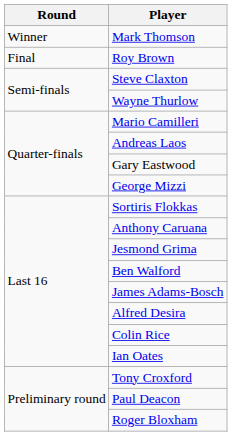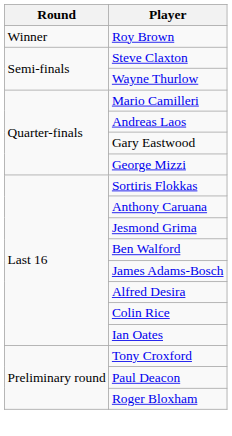- row: Winner | Mark Thomson
Roy Brown | Round: Final -> Winner
